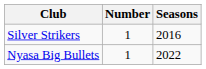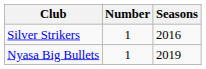Nyasa Big Bullets | Seasons: 2022 -> 2019
